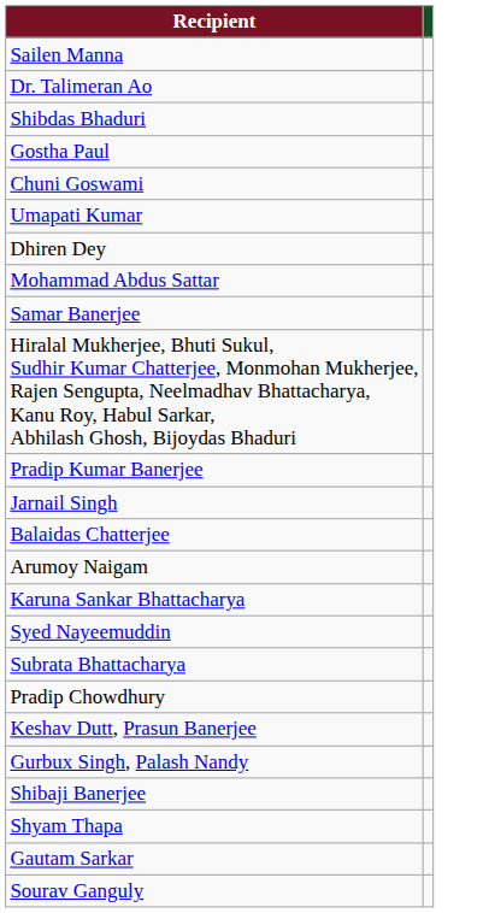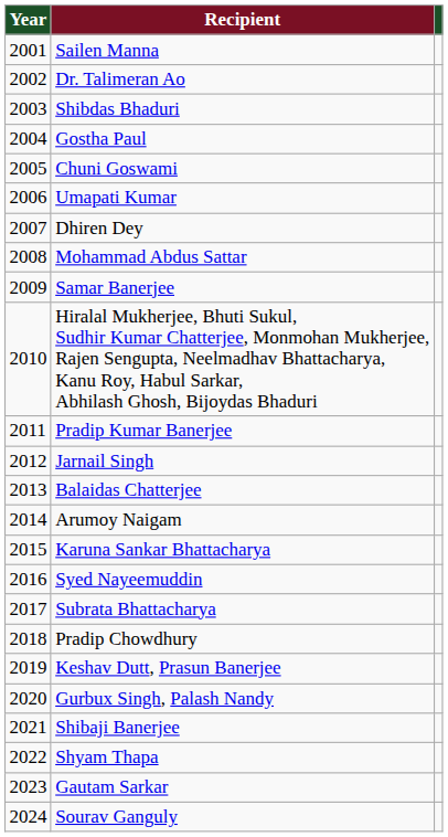+ column: Year | 2001 | 2002 | 2003 | 2004 | 2005 | 2006 | 2007 | 2008 | 2009 | 2010 | 2011 | 2012 | 2013 | 2014 | 2015 | 2016 | 2017 | 2018 | 2019 | 2020 | 2021 | 2022 | 2023 | 2024
